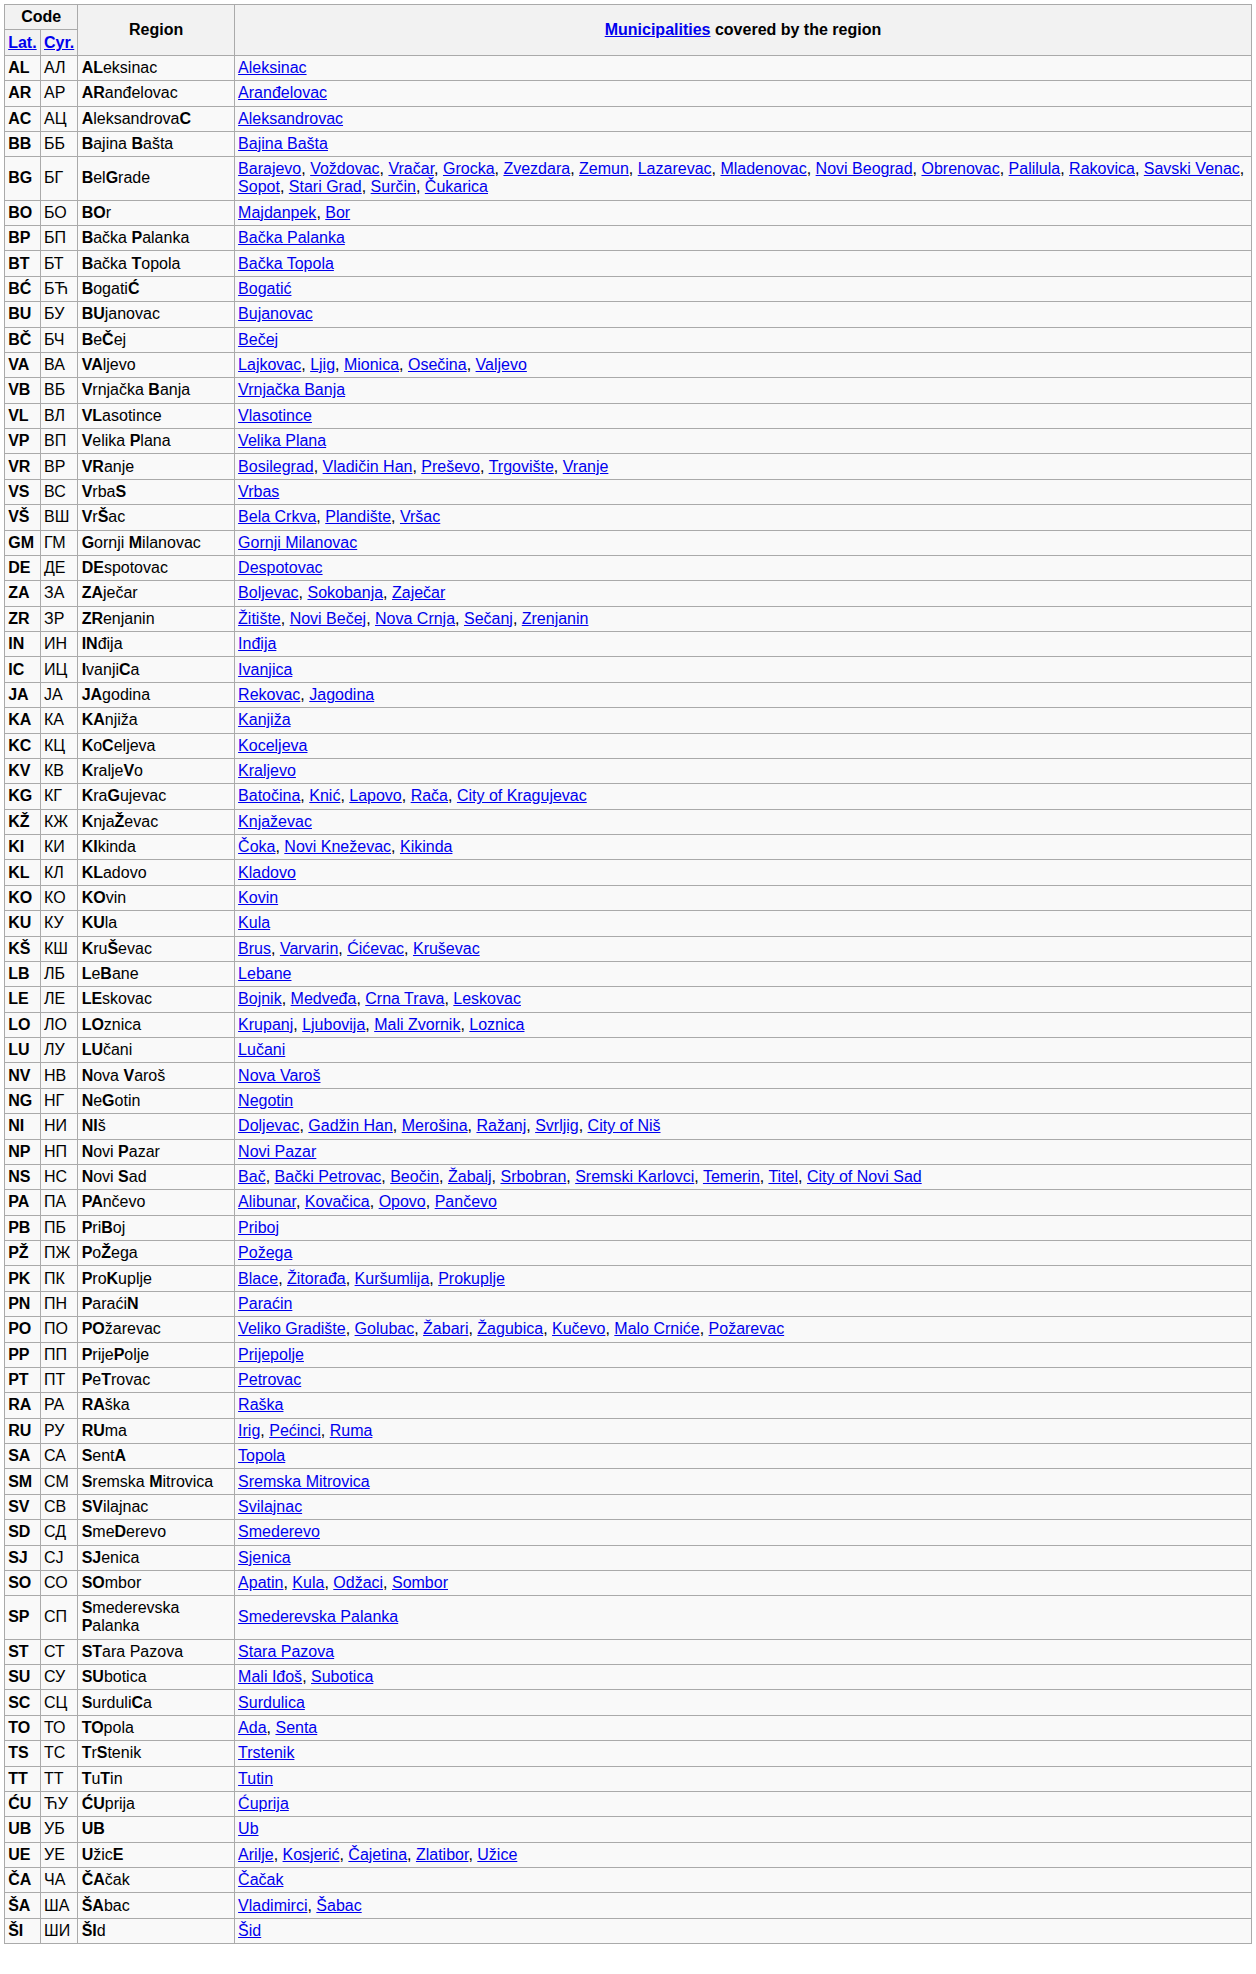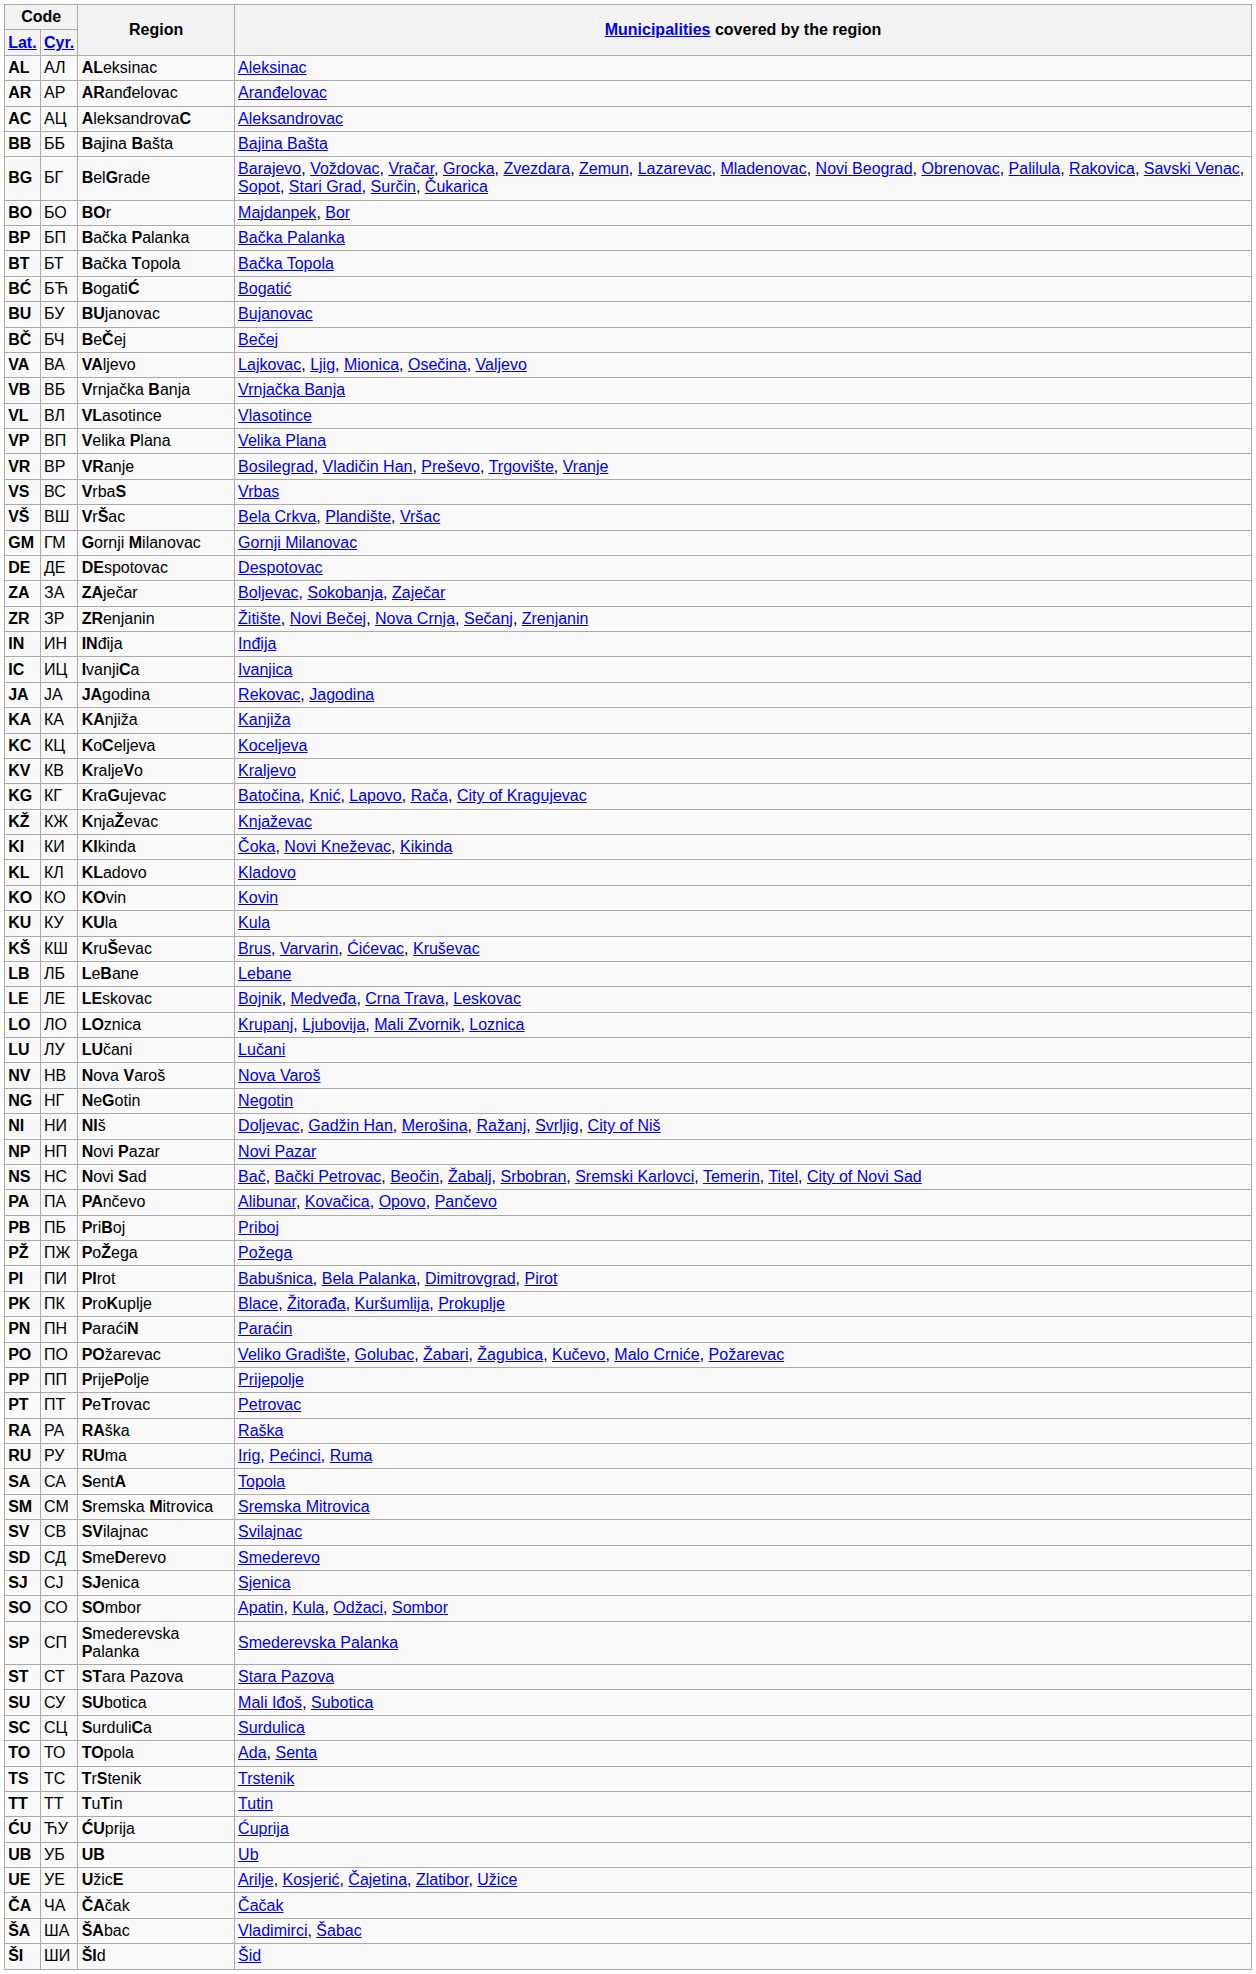+ row: PI | ПИ | PIrot | Babušnica, Bela Palanka, Dimitrovgrad, Pirot
